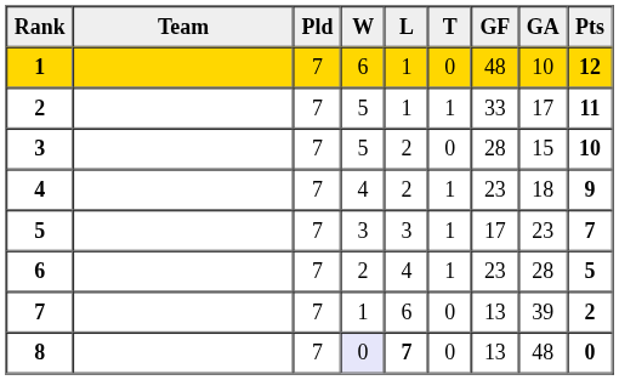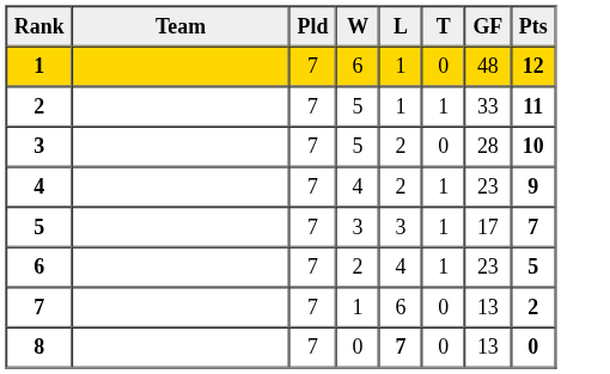- column: GA | 10 | 17 | 15 | 18 | 23 | 28 | 39 | 48
8 | W: lavender background -> no background
